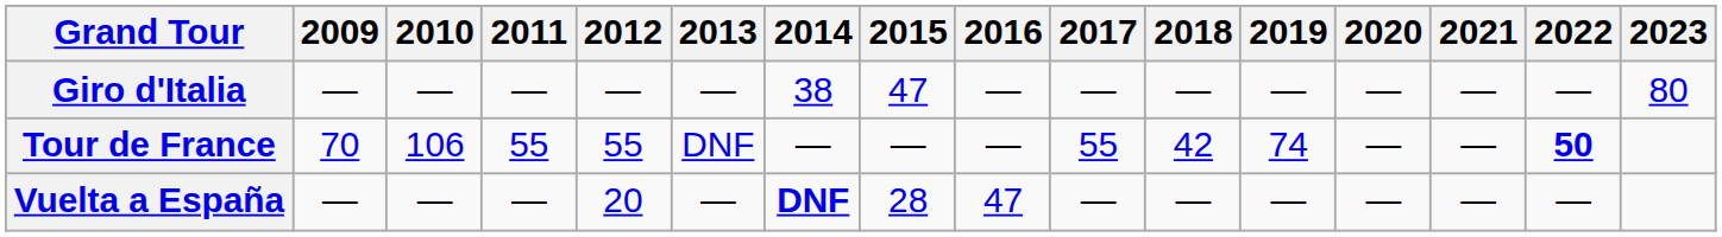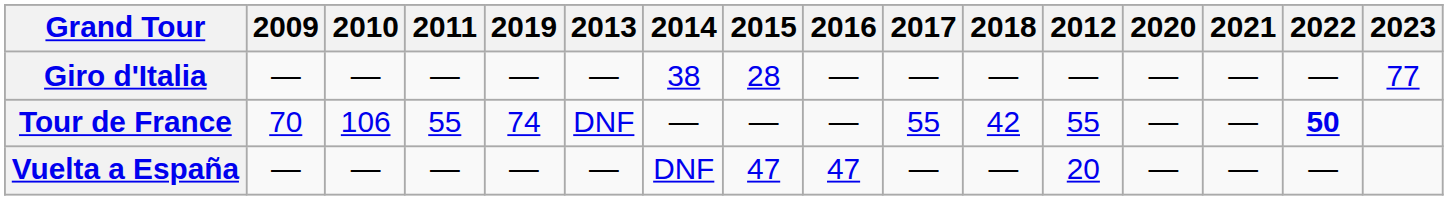columns swapped: 2012 <-> 2019
Giro d'Italia | 2015: 47 -> 28
Giro d'Italia | 2023: 80 -> 77
Vuelta a España | 2014: bold -> normal
Vuelta a España | 2015: 28 -> 47
